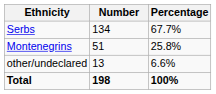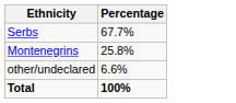- column: Number | 134 | 51 | 13 | 198
